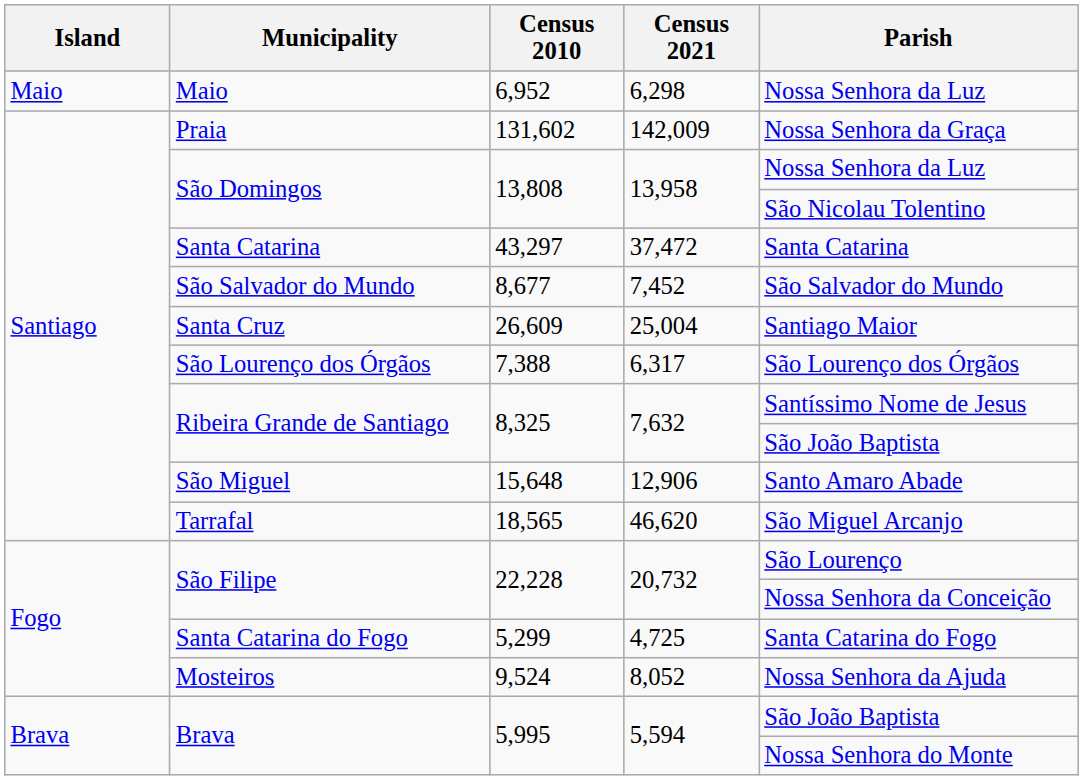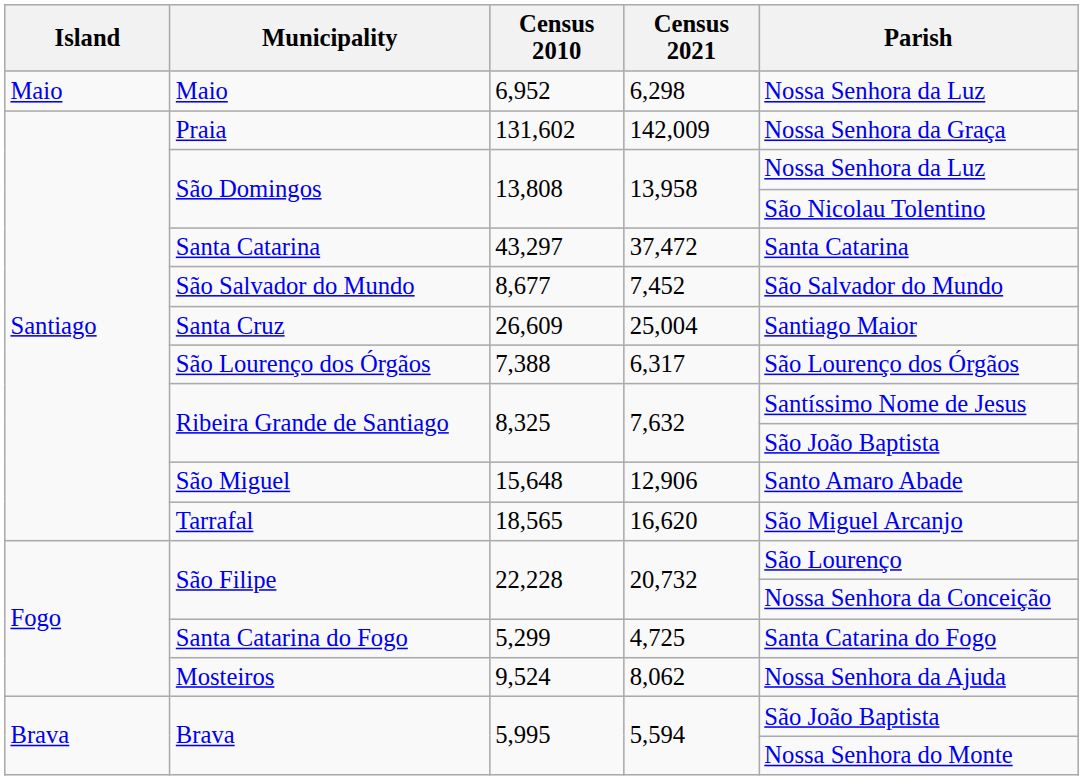Tarrafal | Census 2021: 46,620 -> 16,620
Mosteiros | Census 2021: 8,052 -> 8,062
